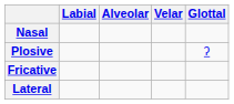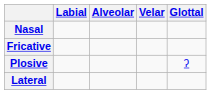rows swapped: Plosive <-> Fricative
